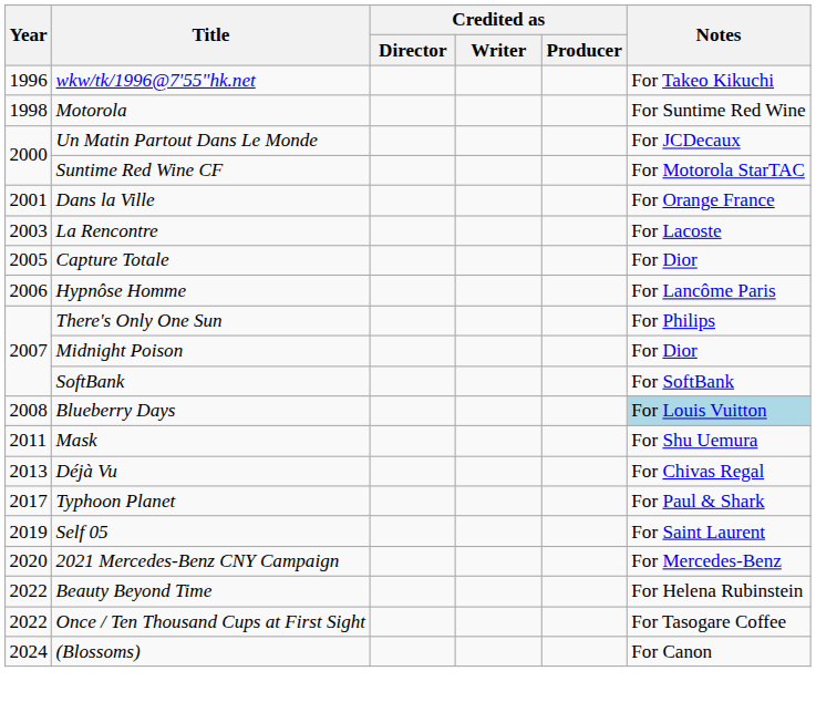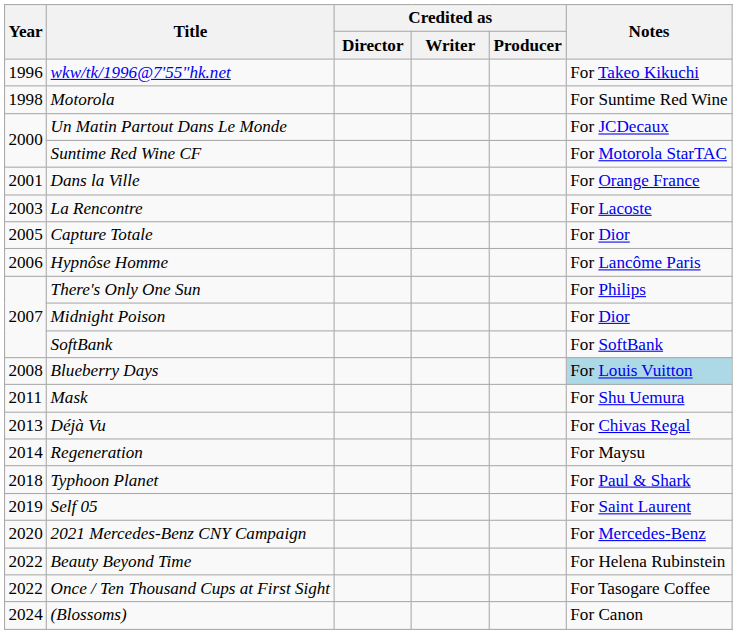+ row: 2014 | Regeneration | For Maysu
Typhoon Planet | Year: 2017 -> 2018
